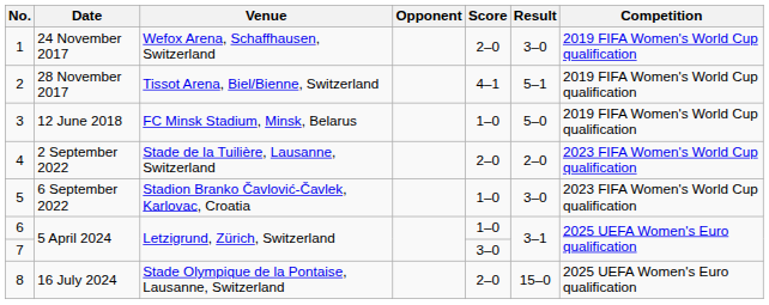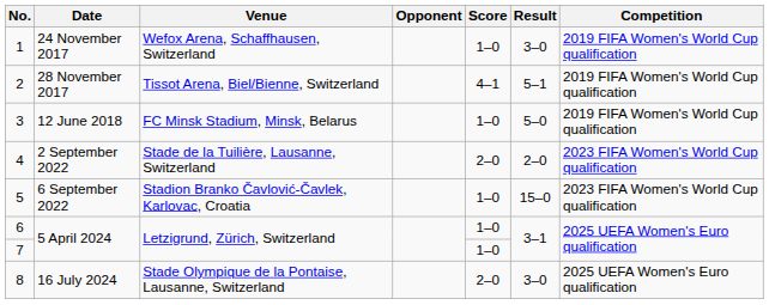1 | Score: 2–0 -> 1–0
5 | Result: 3–0 -> 15–0
7 | Score: 3–0 -> 1–0
8 | Result: 15–0 -> 3–0
